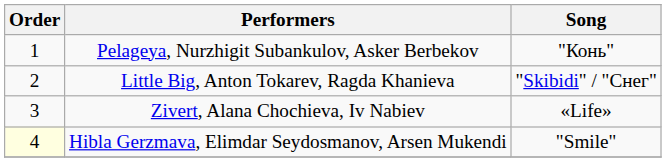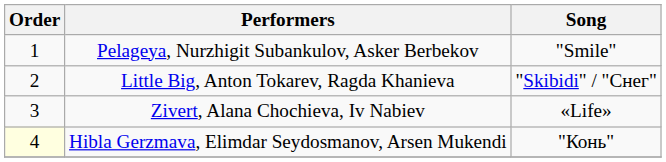Pelageya, Nurzhigit Subankulov, Asker Berbekov | Song: "Конь" -> "Smile"
Hibla Gerzmava, Elimdar Seydosmanov, Arsen Mukendi | Song: "Smile" -> "Конь"
